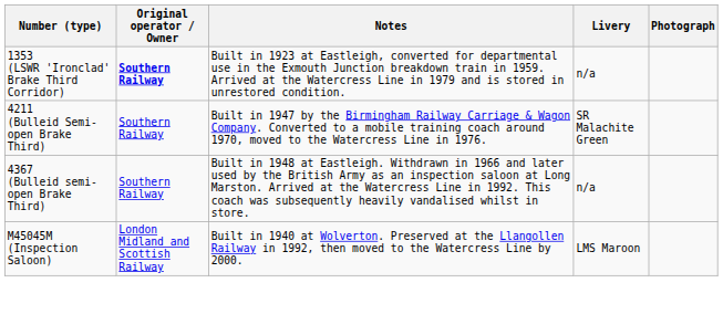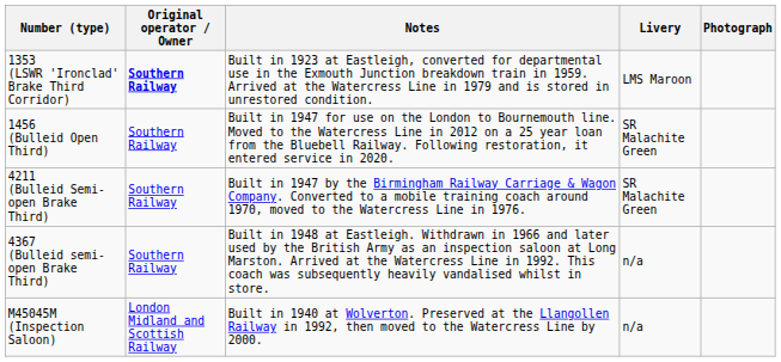1353 (LSWR 'Ironclad' Brake Third Corridor) | Livery: n/a -> LMS Maroon
+ row: 1456 (Bulleid Open Third) | Southern Railway | Built in 1947 for use on the London to Bournemouth line. Moved to the Watercress Line in 2012 on a 25 year loan from the Bluebell Railway. Following restoration, it entered service in 2020. | SR Malachite Green
M45045M (Inspection Saloon) | Livery: LMS Maroon -> n/a
